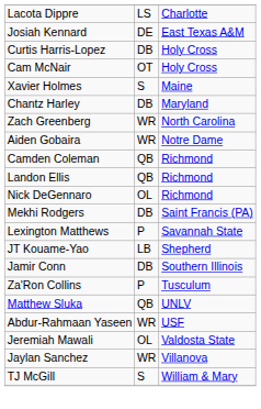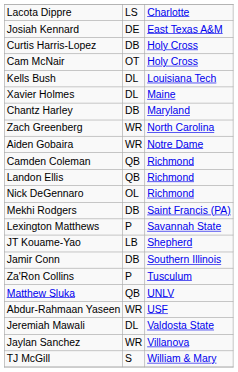+ row: Kells Bush | DL | Louisiana Tech
Xavier Holmes | column 2: S -> DL
Jeremiah Mawali | column 2: OL -> DL
